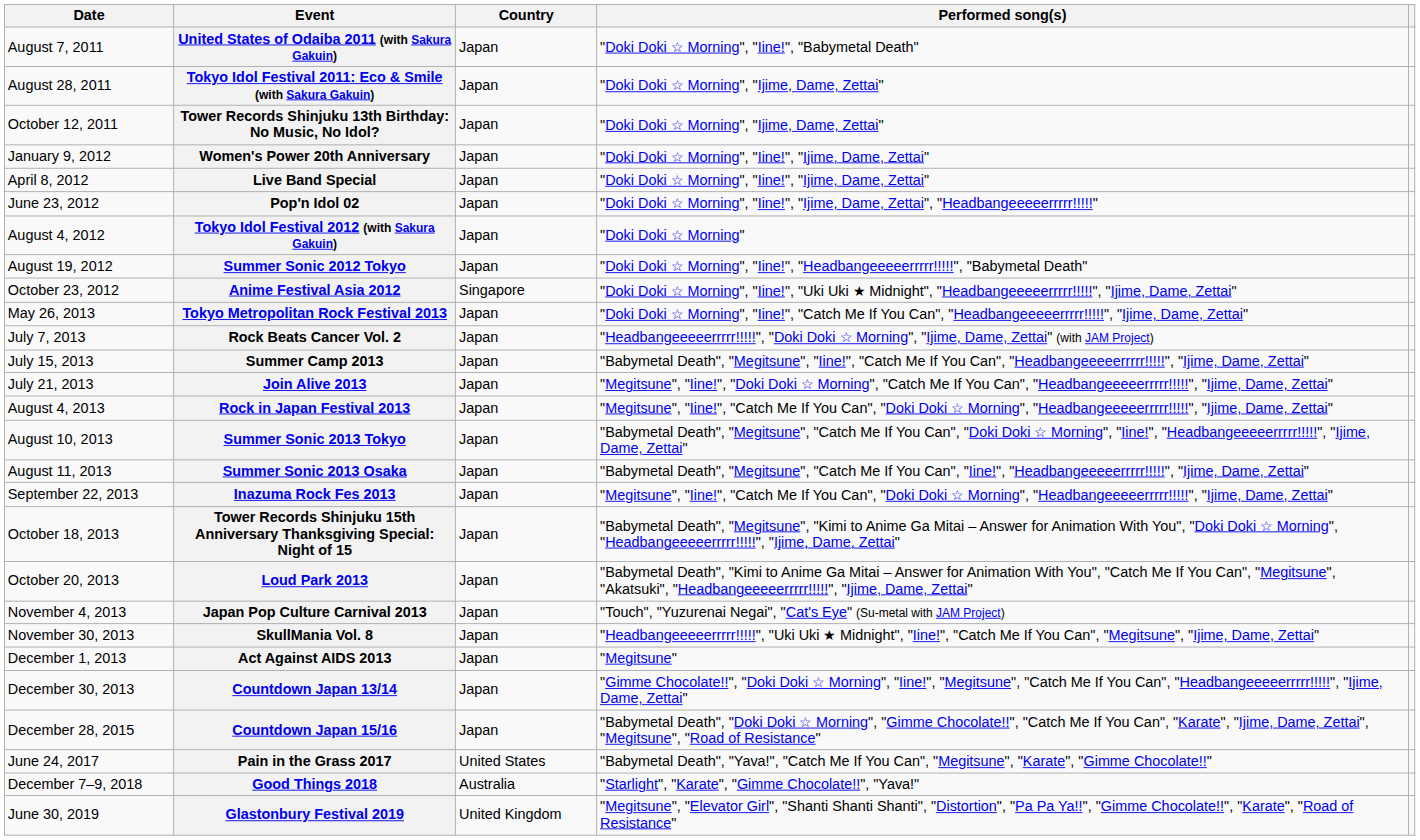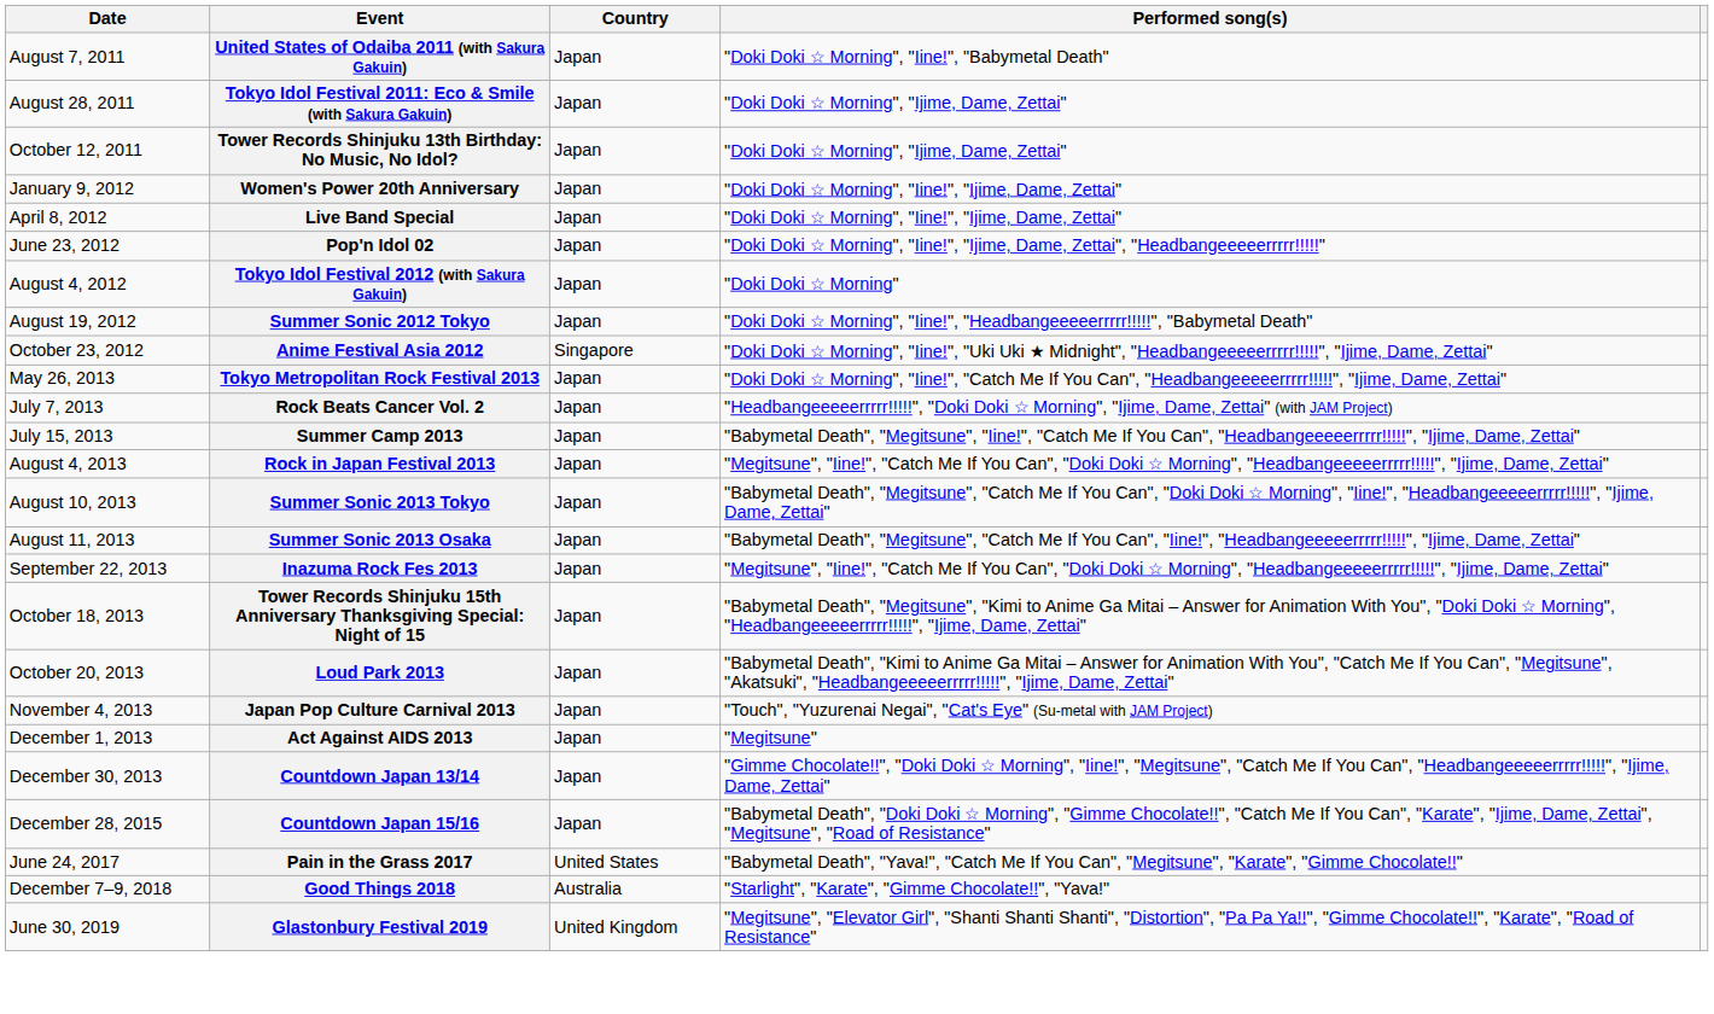- row: July 21, 2013 | Join Alive 2013 | Japan | "Megitsune", "Iine!", "Doki Doki ☆ Morning", "Catch Me If You Can", "Headbangeeeeerrrrr!!!!!", "Ijime, Dame, Zettai"
- row: November 30, 2013 | SkullMania Vol. 8 | Japan | "Headbangeeeeerrrrr!!!!!", "Uki Uki ★ Midnight", "Iine!", "Catch Me If You Can", "Megitsune", "Ijime, Dame, Zettai"
